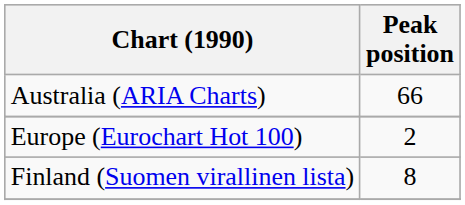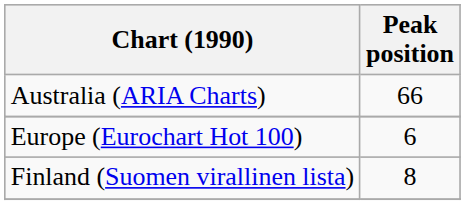Europe (Eurochart Hot 100) | Peak position: 2 -> 6
